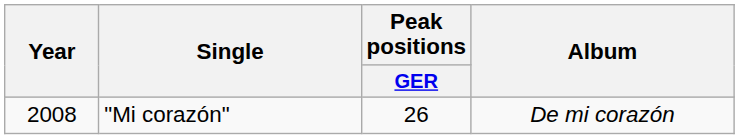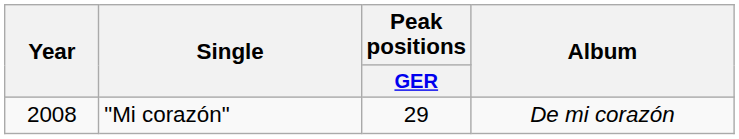"Mi corazón" | Peak positions / GER: 26 -> 29
